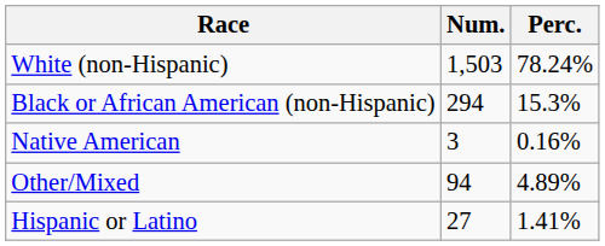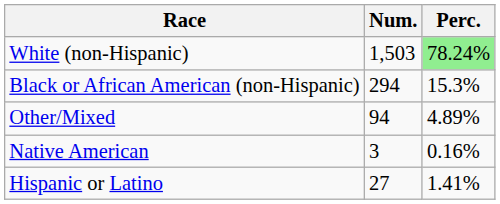White (non-Hispanic) | Perc.: no background -> lightgreen background
rows swapped: Native American <-> Other/Mixed
